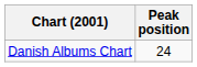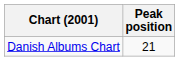Danish Albums Chart | Peak position: 24 -> 21
